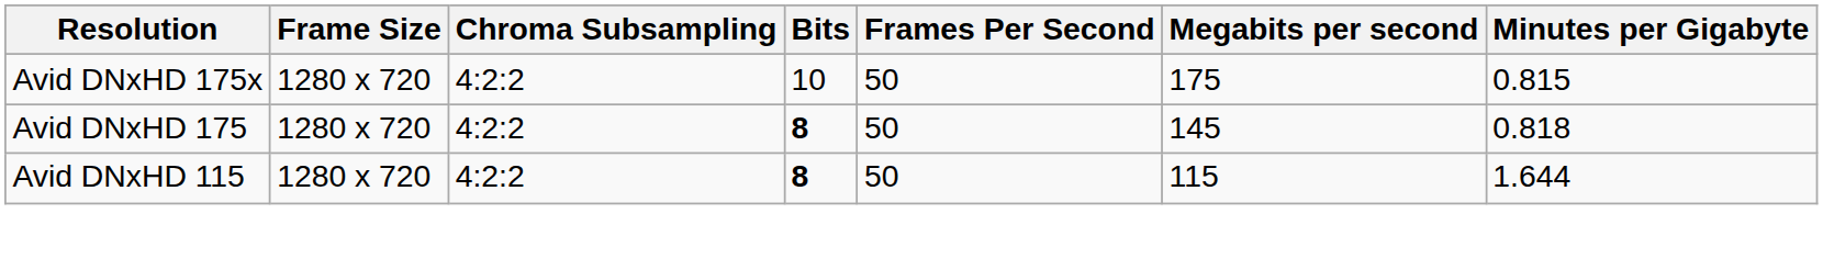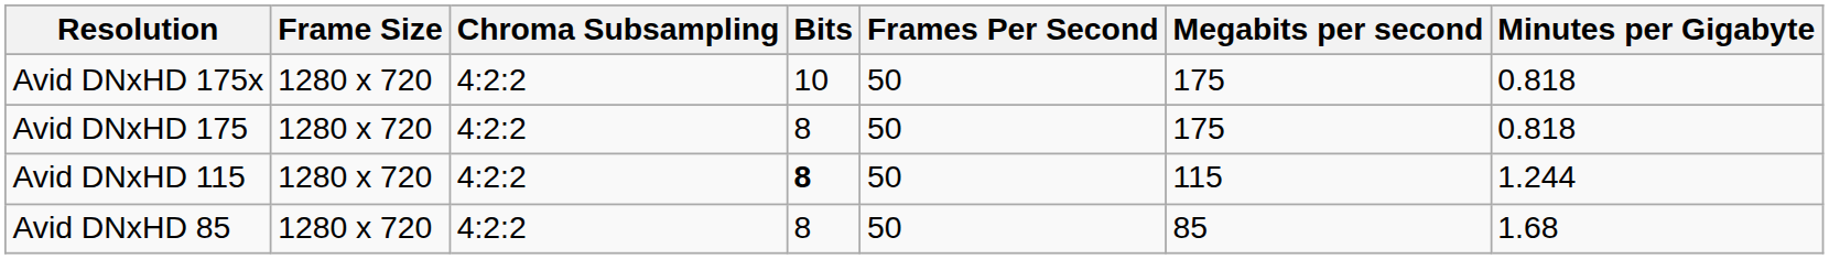Avid DNxHD 175x | Minutes per Gigabyte: 0.815 -> 0.818
Avid DNxHD 175 | Bits: bold -> normal
Avid DNxHD 175 | Megabits per second: 145 -> 175
Avid DNxHD 115 | Minutes per Gigabyte: 1.644 -> 1.244
+ row: Avid DNxHD 85 | 1280 x 720 | 4:2:2 | 8 | 50 | 85 | 1.68
